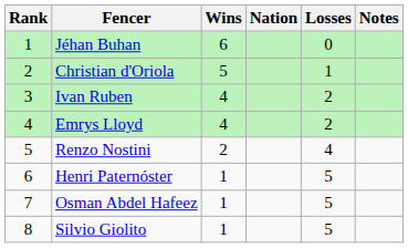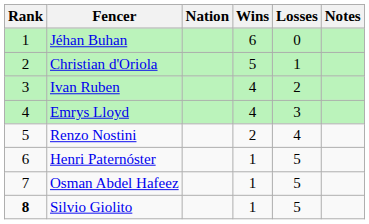columns swapped: Nation <-> Wins
Emrys Lloyd | Losses: 2 -> 3
Silvio Giolito | Rank: normal -> bold
